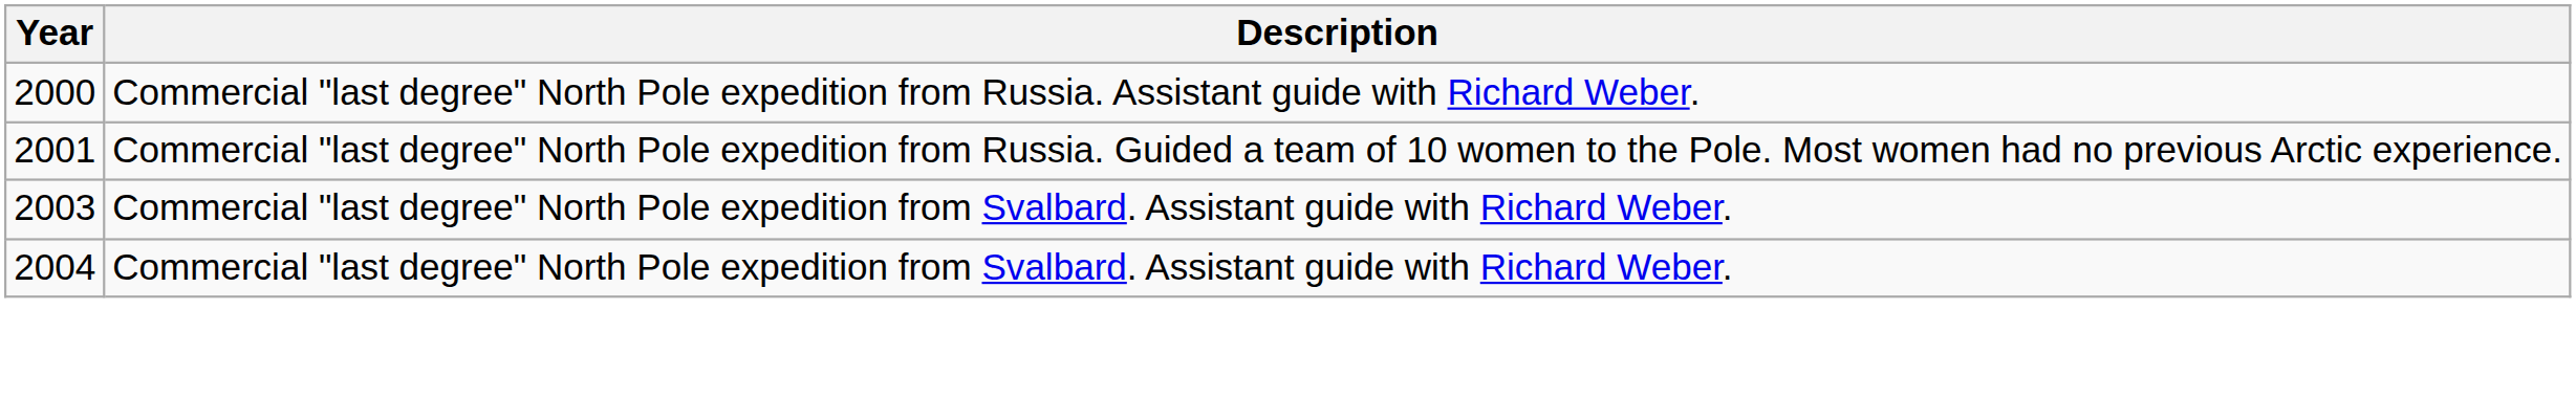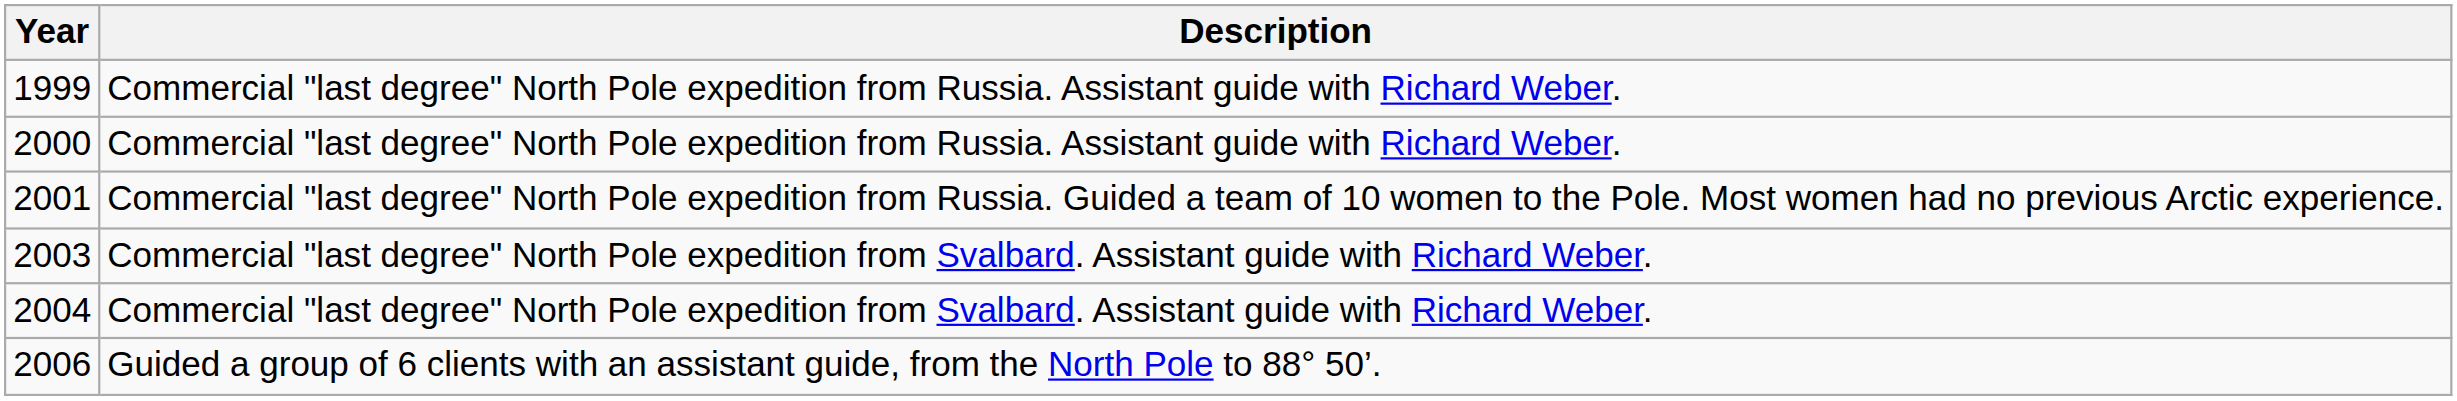+ row: 1999 | Commercial "last degree" North Pole expedition from Russia. Assistant guide with Richard Weber.
+ row: 2006 | Guided a group of 6 clients with an assistant guide, from the North Pole to 88° 50’.
